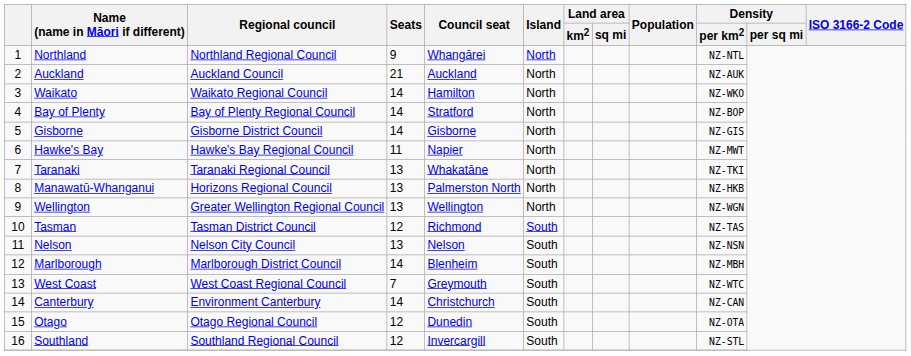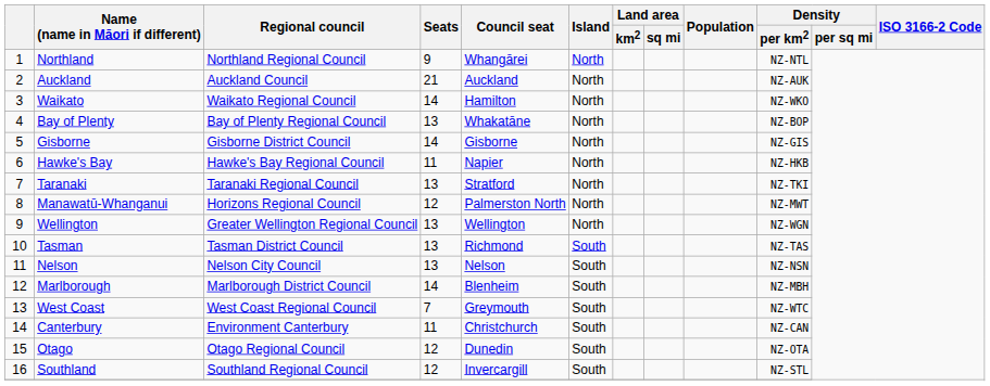Bay of Plenty | Seats: 14 -> 13
Bay of Plenty | Council seat: Stratford -> Whakatāne
Hawke's Bay | Density / per km2: NZ-MWT -> NZ-HKB
Taranaki | Council seat: Whakatāne -> Stratford
Manawatū-Whanganui | Seats: 13 -> 12
Manawatū-Whanganui | Density / per km2: NZ-HKB -> NZ-MWT
Tasman | Seats: 12 -> 13
Canterbury | Seats: 14 -> 11
